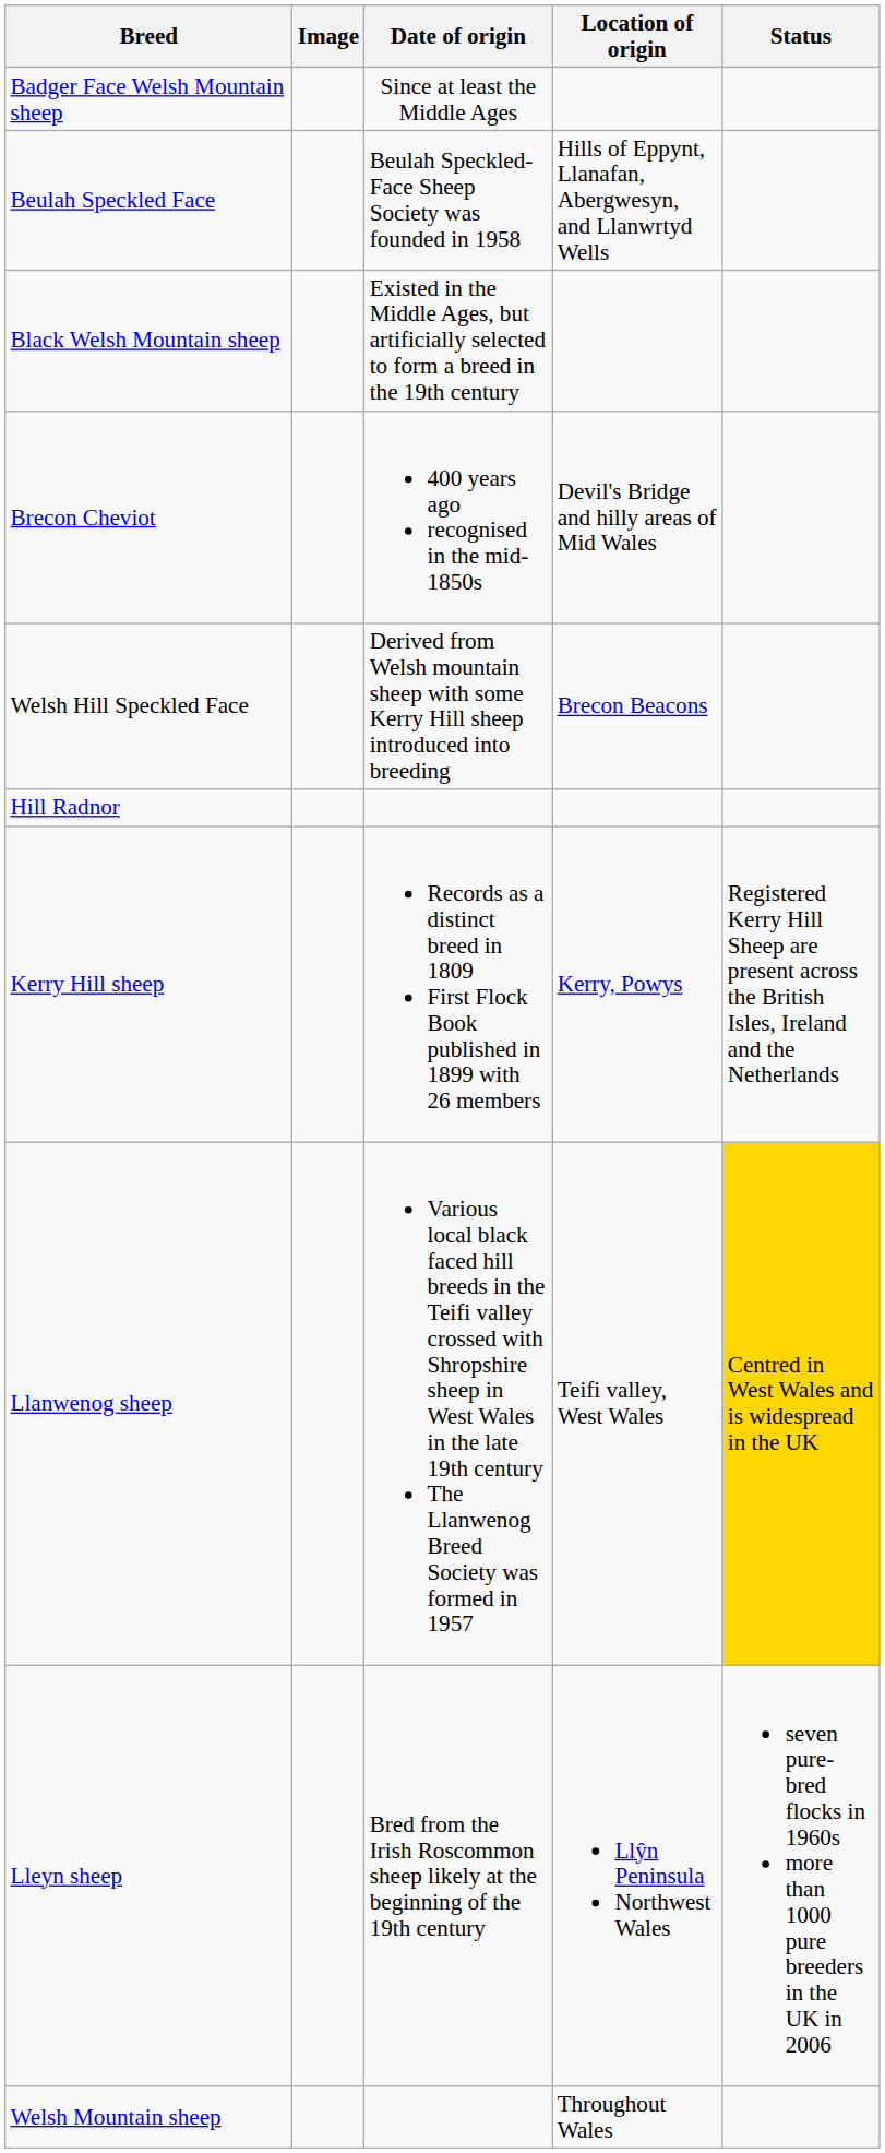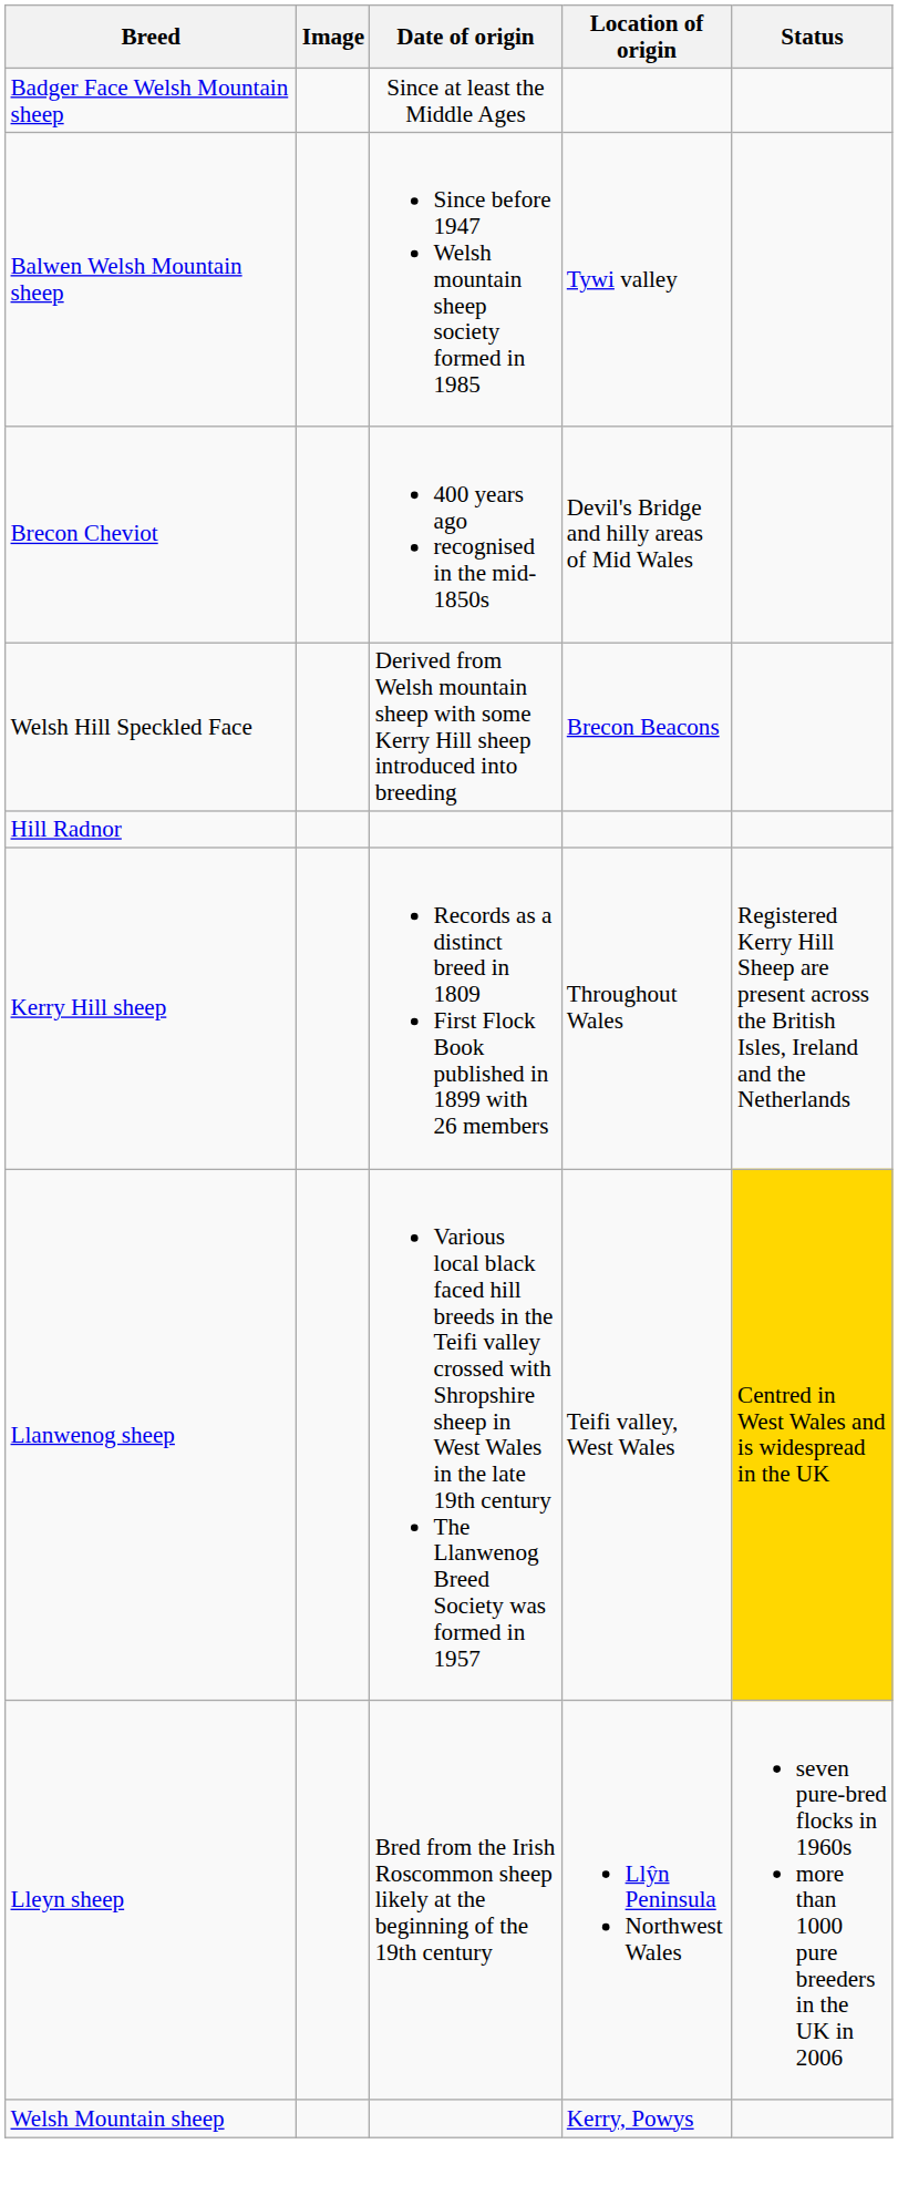+ row: Balwen Welsh Mountain sheep | Since before 1947 Welsh mountain sheep society formed in 1985 | Tywi valley
- row: Beulah Speckled Face | Beulah Speckled-Face Sheep Society was founded in 1958 | Hills of Eppynt, Llanafan, Abergwesyn, and Llanwrtyd Wells
- row: Black Welsh Mountain sheep | Existed in the Middle Ages, but artificially selected to form a breed in the 19th century
Kerry Hill sheep | Location of origin: Kerry, Powys -> Throughout Wales
Welsh Mountain sheep | Location of origin: Throughout Wales -> Kerry, Powys
